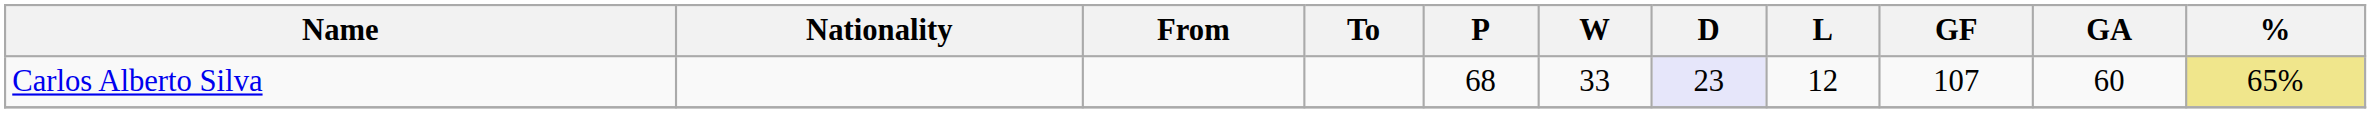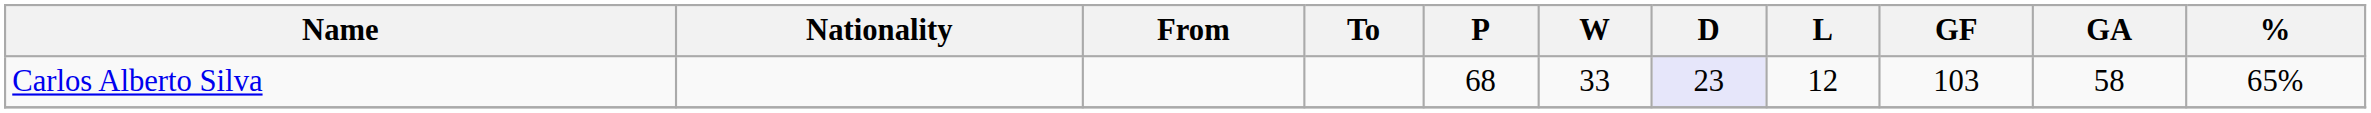Carlos Alberto Silva | GF: 107 -> 103
Carlos Alberto Silva | GA: 60 -> 58
Carlos Alberto Silva | %: khaki background -> no background
